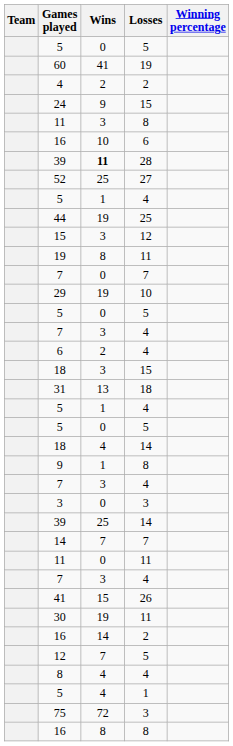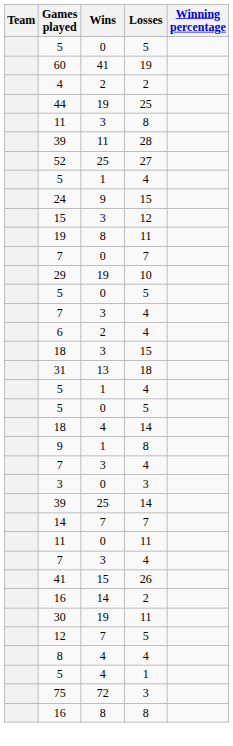rows swapped: 44 <-> 24
- row: 16 | 10 | 6
39 / 28 | Wins: bold -> normal
rows swapped: 16 / 2 <-> 30
